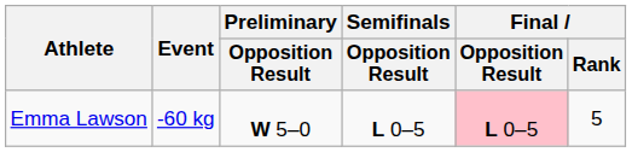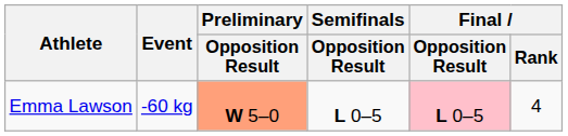Emma Lawson | Preliminary / Opposition Result: no background -> lightsalmon background
Emma Lawson | Final / Rank: 5 -> 4
